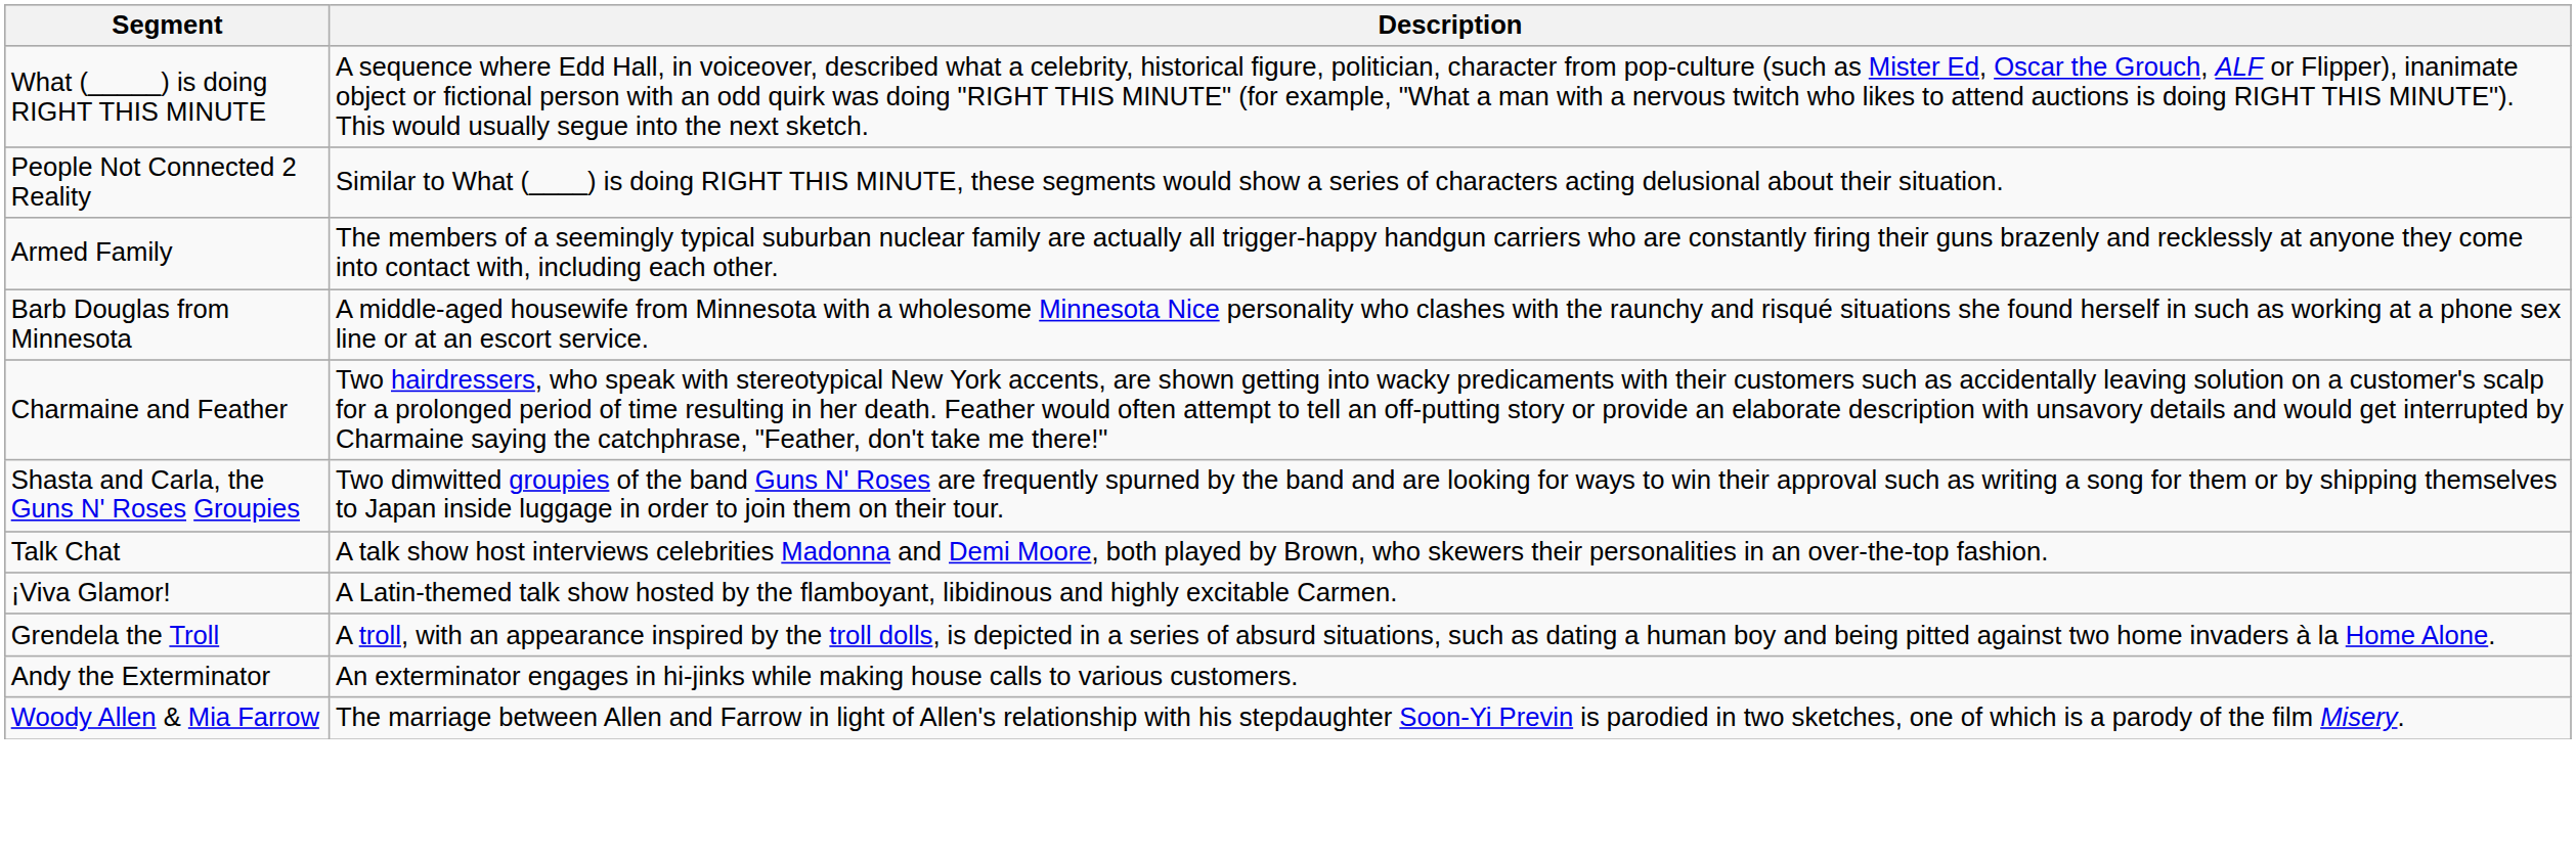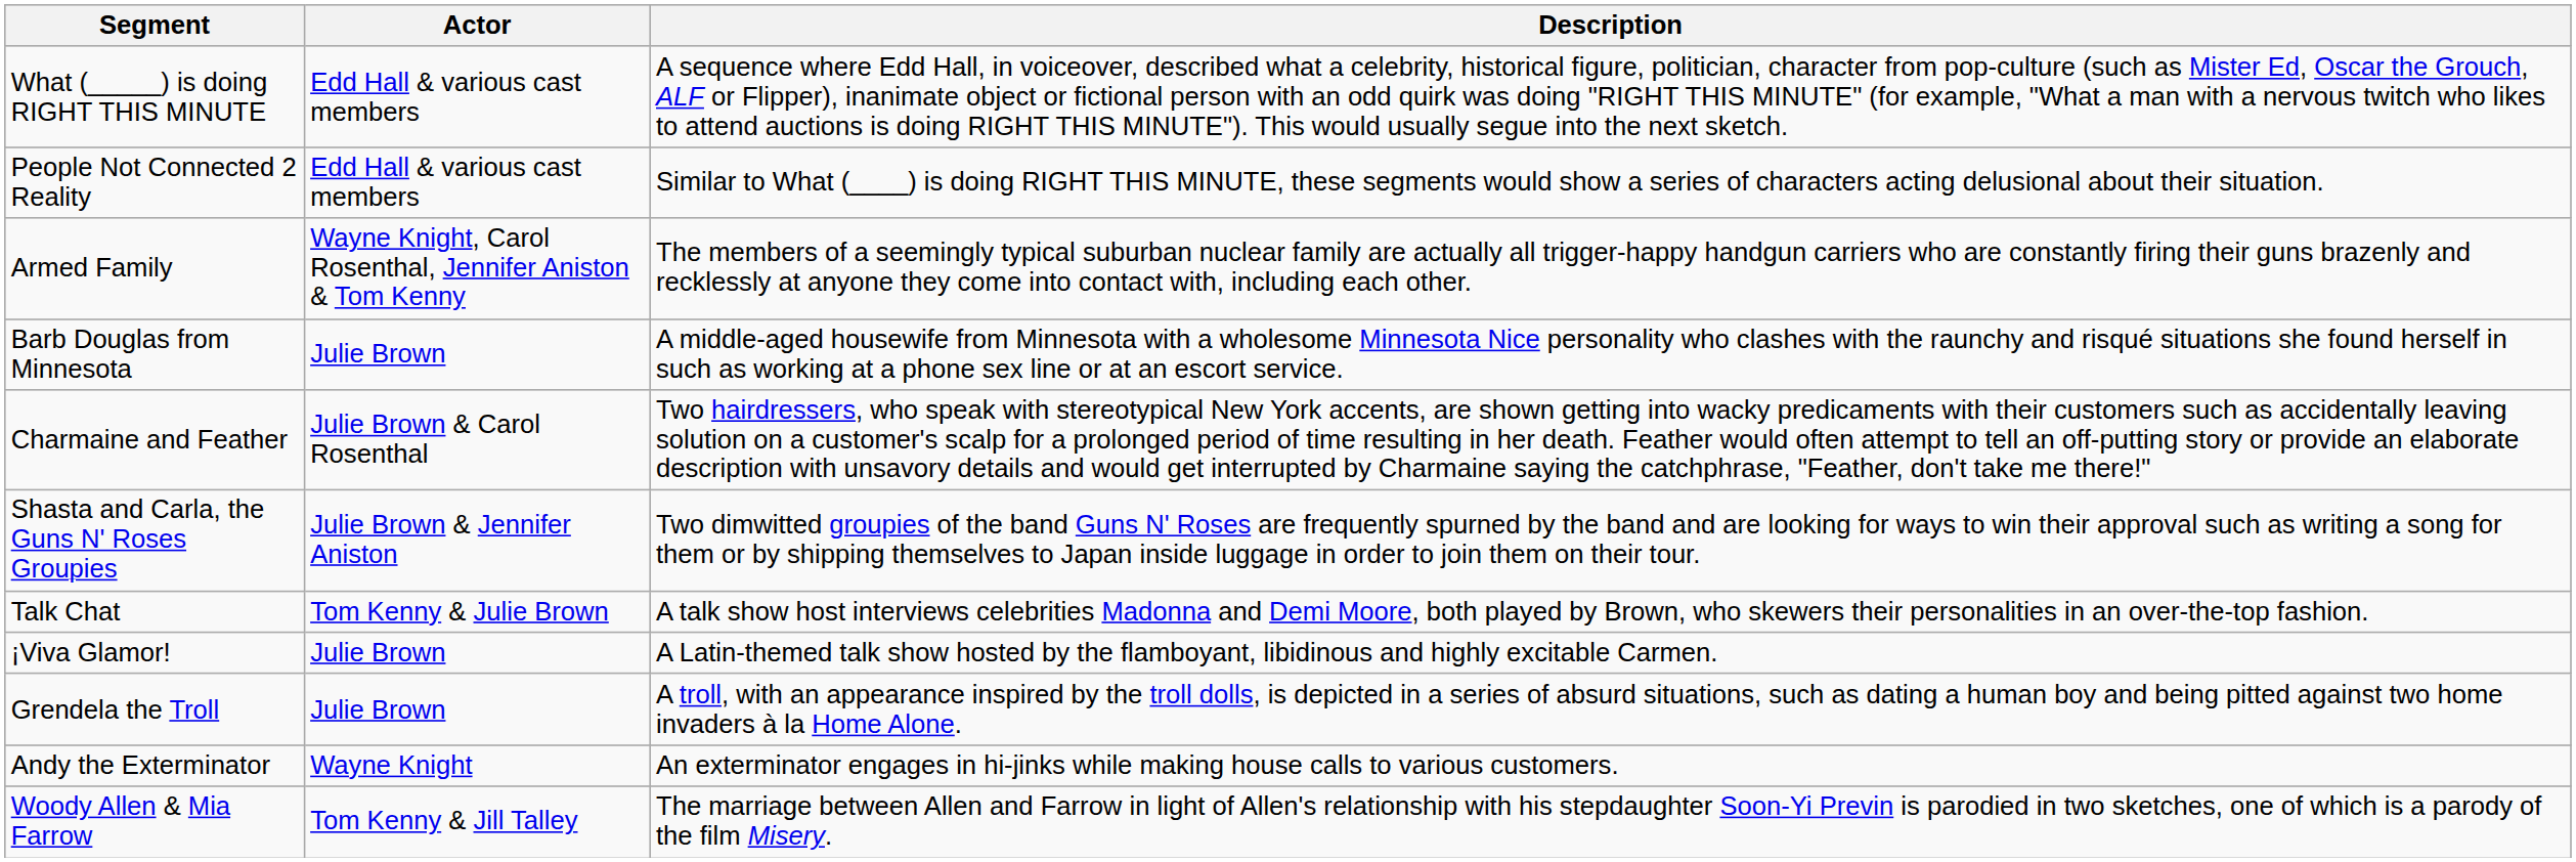+ column: Actor | Edd Hall & various cast members | Edd Hall & various cast members | Wayne Knight, Carol Rosenthal, Jennifer Aniston & Tom Kenny | Julie Brown | Julie Brown & Carol Rosenthal | Julie Brown & Jennifer Aniston | Tom Kenny & Julie Brown | Julie Brown | Julie Brown | Wayne Knight | Tom Kenny & Jill Talley
